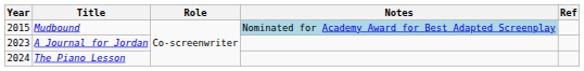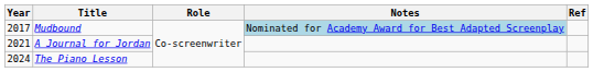Mudbound | Year: 2015 -> 2017
A Journal for Jordan | Year: 2023 -> 2021
